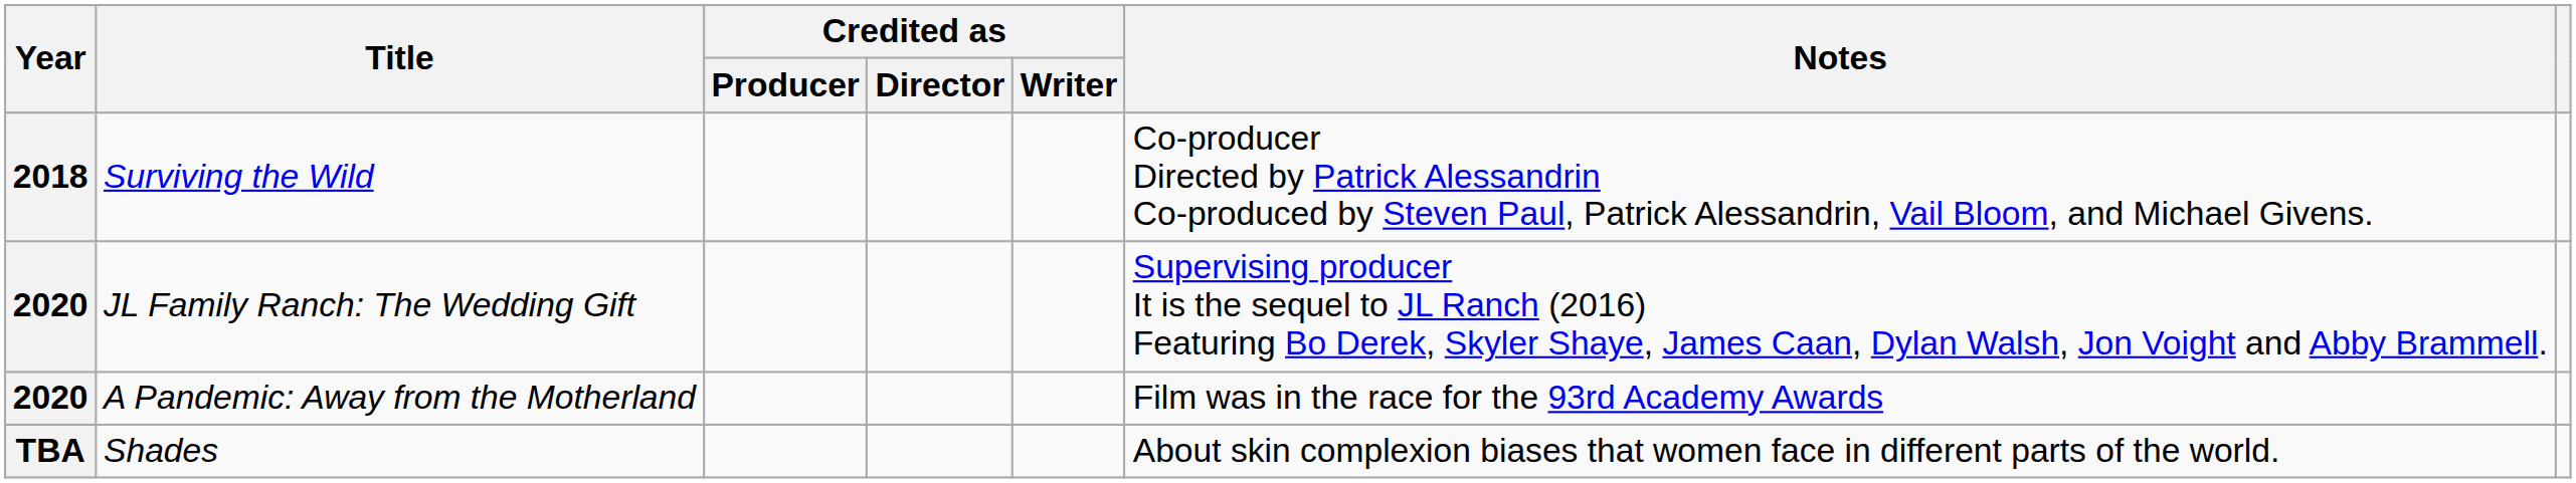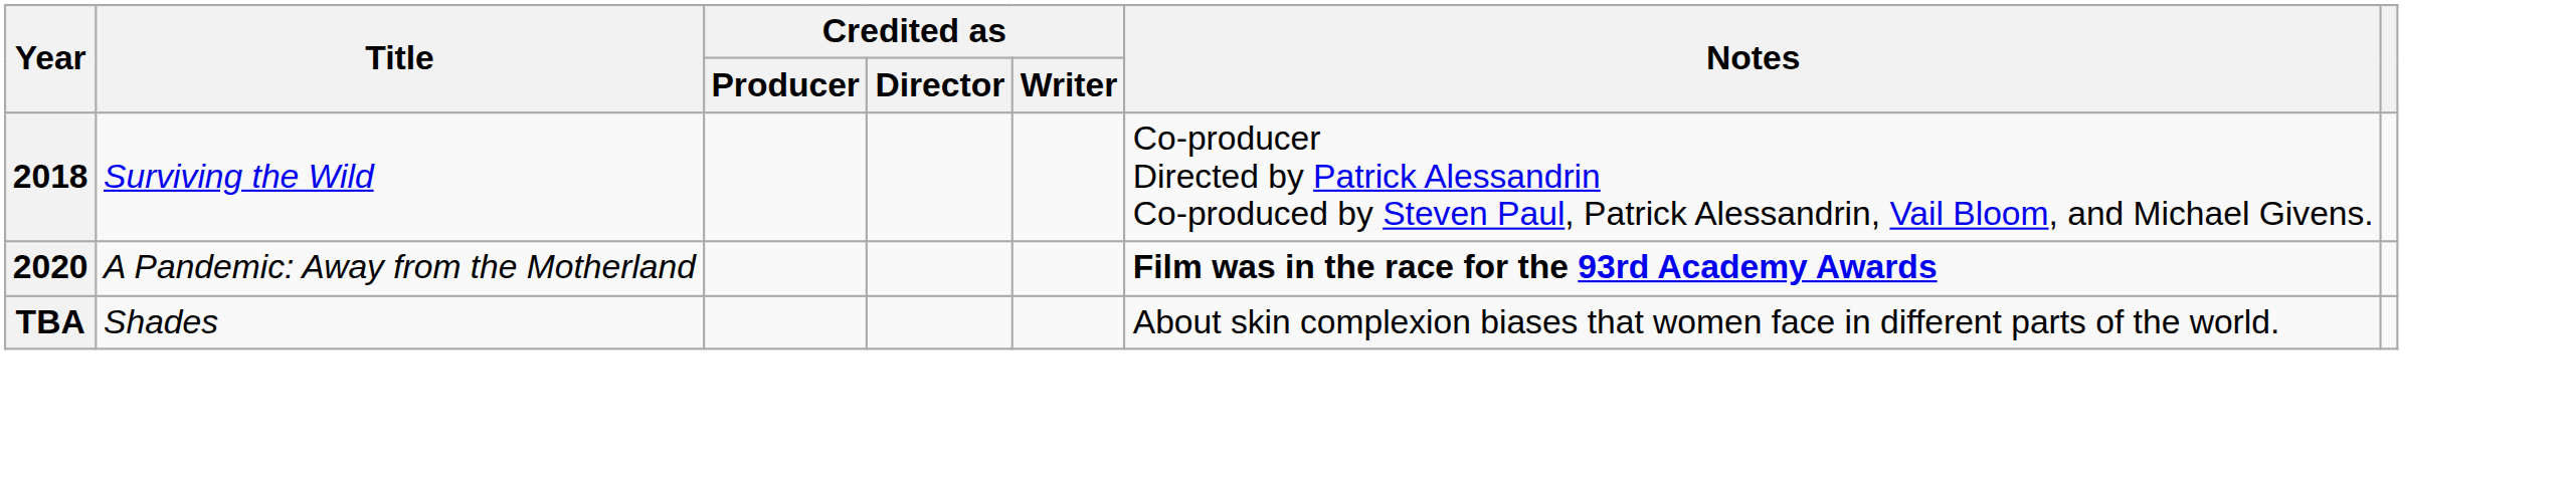- row: 2020 | JL Family Ranch: The Wedding Gift | Supervising producer It is the sequel to JL Ranch (2016) Featuring Bo Derek, Skyler Shaye, James Caan, Dylan Walsh, Jon Voight and Abby Brammell.
A Pandemic: Away from the Motherland | Notes: normal -> bold
